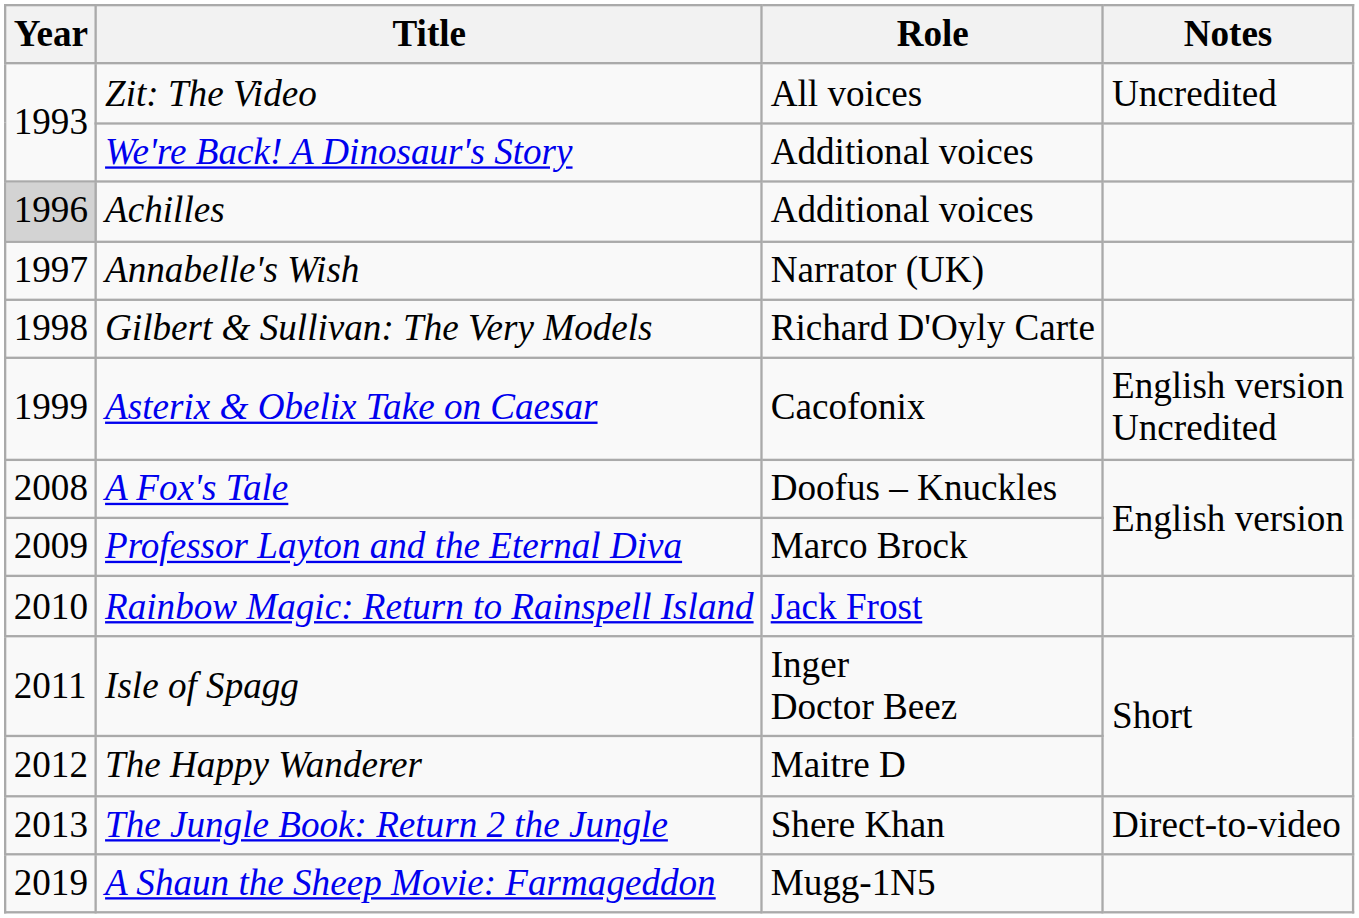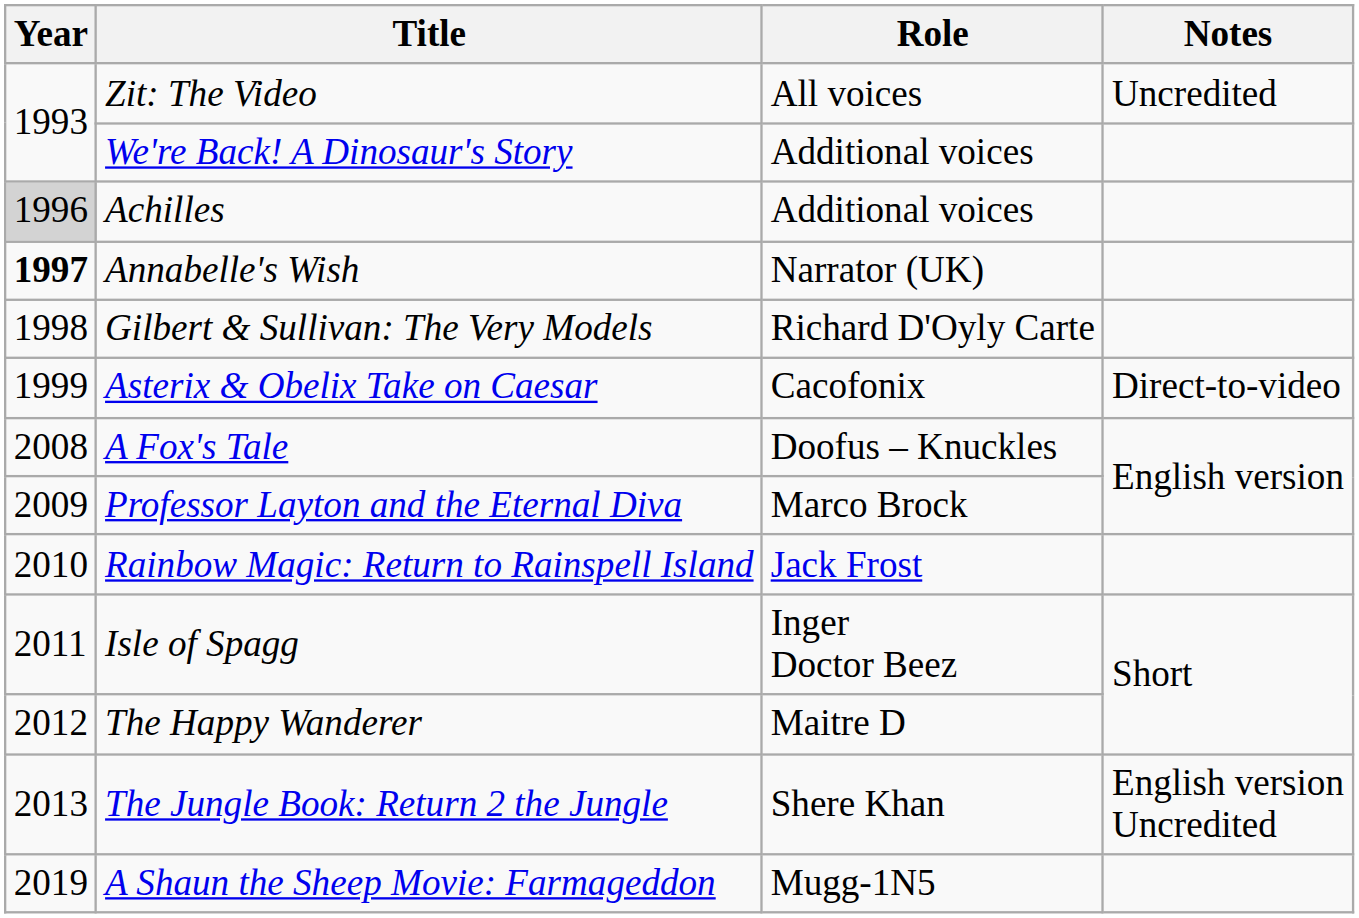Annabelle's Wish | Year: normal -> bold
Asterix & Obelix Take on Caesar | Notes: English version Uncredited -> Direct-to-video
The Jungle Book: Return 2 the Jungle | Notes: Direct-to-video -> English version Uncredited
